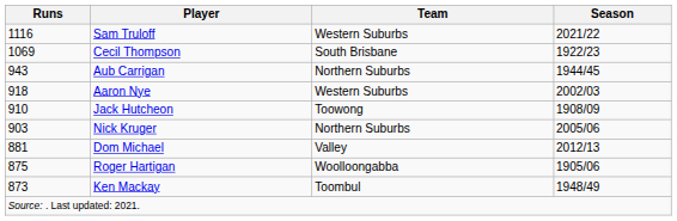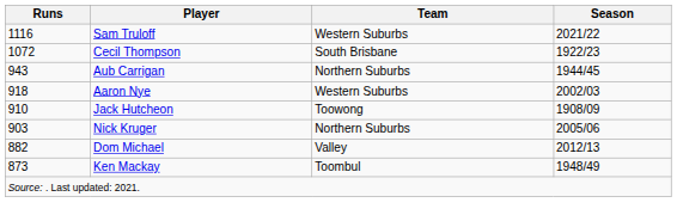Cecil Thompson | Runs: 1069 -> 1072
Dom Michael | Runs: 881 -> 882
- row: 875 | Roger Hartigan | Woolloongabba | 1905/06
